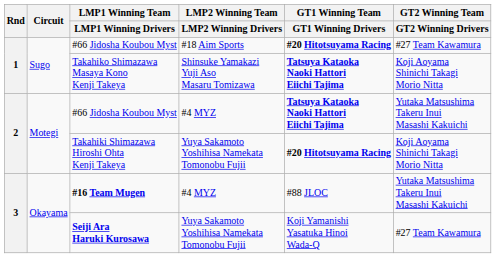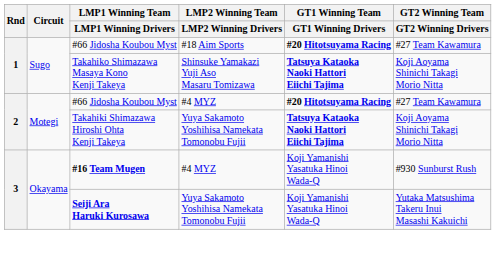#66 Jidosha Koubou Myst / #4 MYZ | GT1 Winning Team / GT1 Winning Drivers: Tatsuya Kataoka Naoki Hattori Eiichi Tajima -> #20 Hitotsuyama Racing
#66 Jidosha Koubou Myst / #4 MYZ | GT2 Winning Team / GT2 Winning Drivers: Yutaka Matsushima Takeru Inui Masashi Kakuichi -> #27 Team Kawamura
Takahiki Shimazawa Hiroshi Ohta Kenji Takeya | GT1 Winning Team / GT1 Winning Drivers: #20 Hitotsuyama Racing -> Tatsuya Kataoka Naoki Hattori Eiichi Tajima
#16 Team Mugen | GT1 Winning Team / GT1 Winning Drivers: #88 JLOC -> Koji Yamanishi Yasatuka Hinoi Wada-Q
#16 Team Mugen | GT2 Winning Team / GT2 Winning Drivers: Yutaka Matsushima Takeru Inui Masashi Kakuichi -> #930 Sunburst Rush
Seiji Ara Haruki Kurosawa | GT2 Winning Team / GT2 Winning Drivers: #27 Team Kawamura -> Yutaka Matsushima Takeru Inui Masashi Kakuichi
